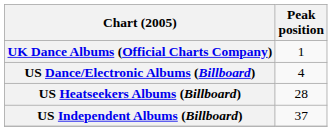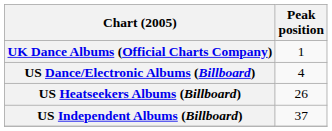US Heatseekers Albums (Billboard) | Peak position: 28 -> 26
